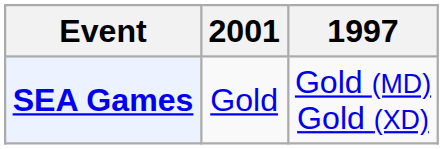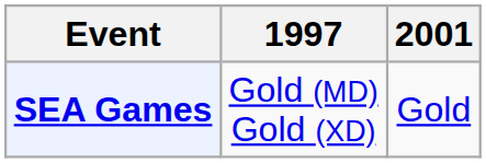columns swapped: 1997 <-> 2001
